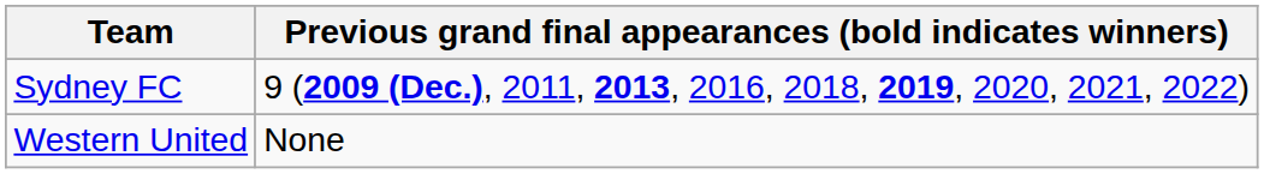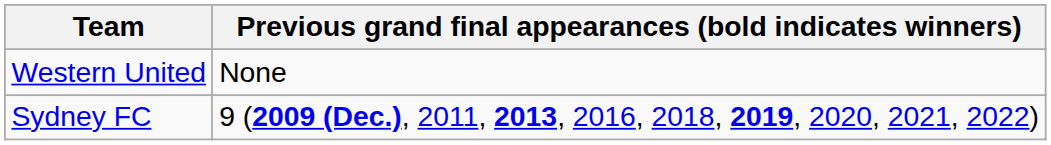rows swapped: Western United <-> Sydney FC
